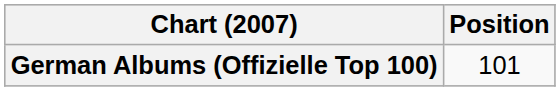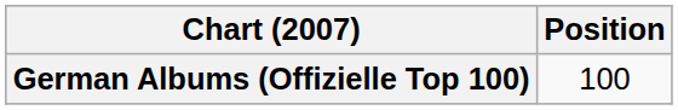German Albums (Offizielle Top 100) | Position: 101 -> 100
